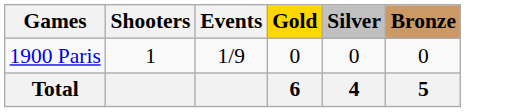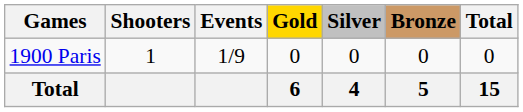+ column: Total | 0 | 15
